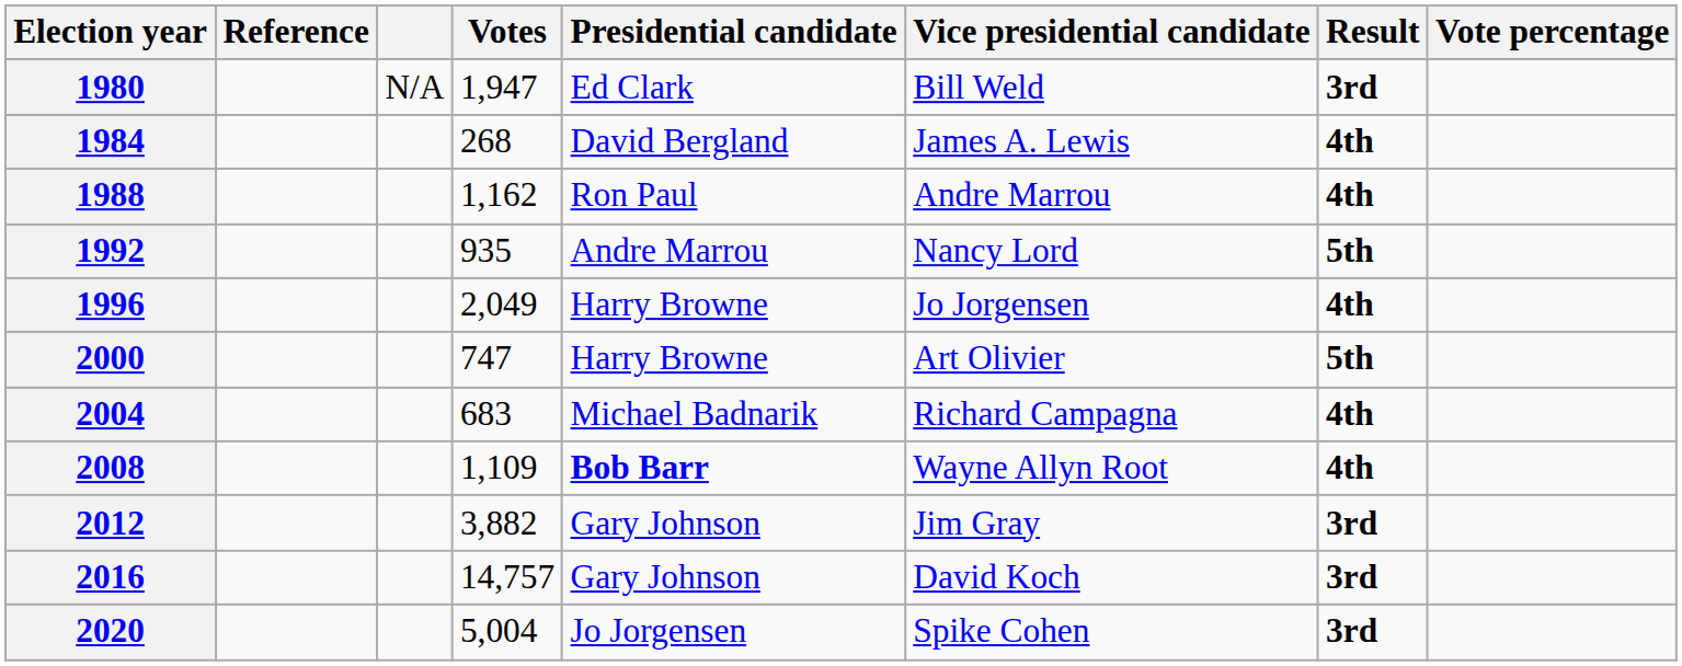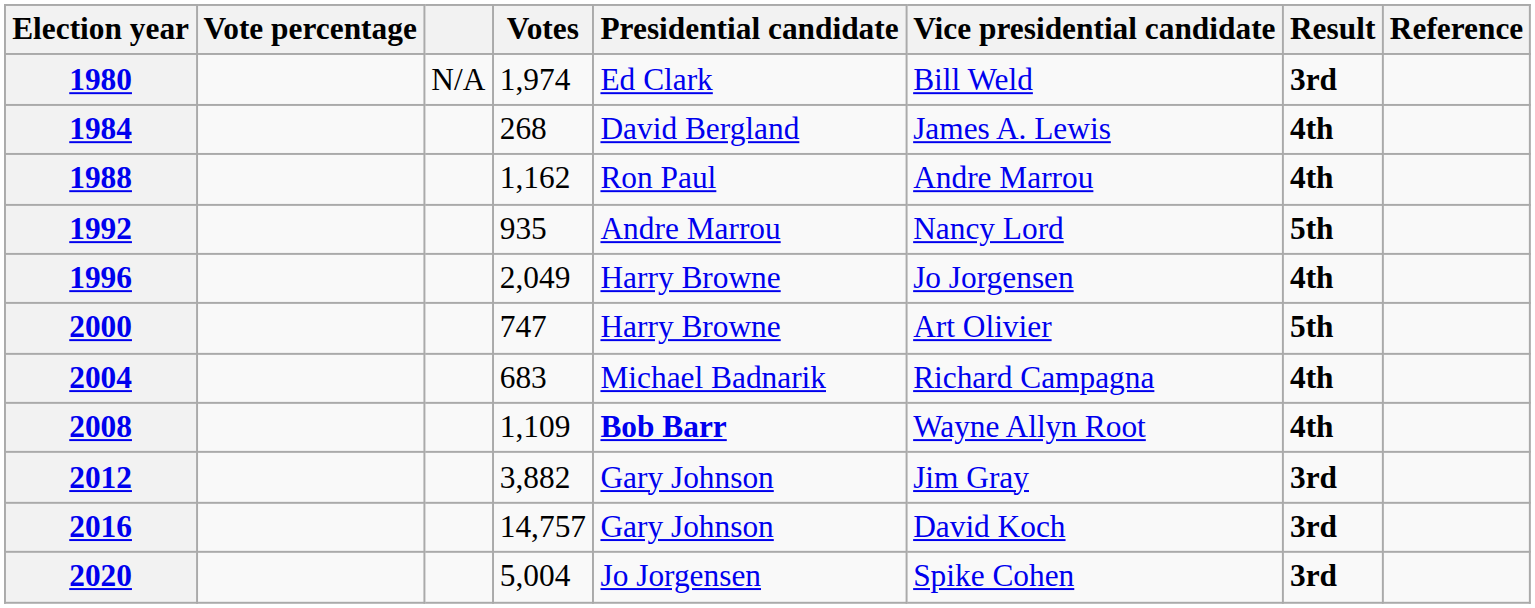columns swapped: Vote percentage <-> Reference
1980 | Votes: 1,947 -> 1,974
